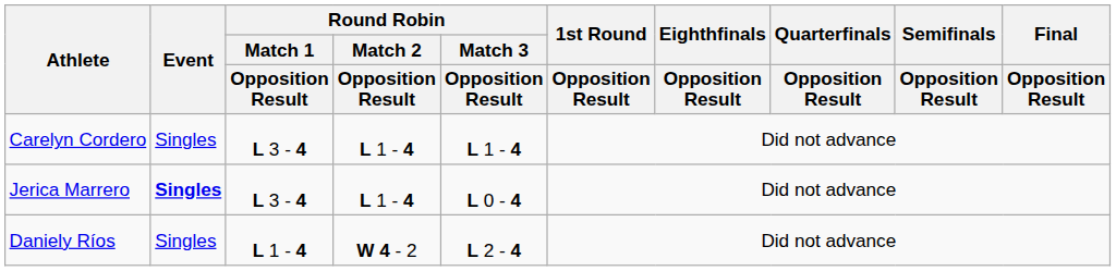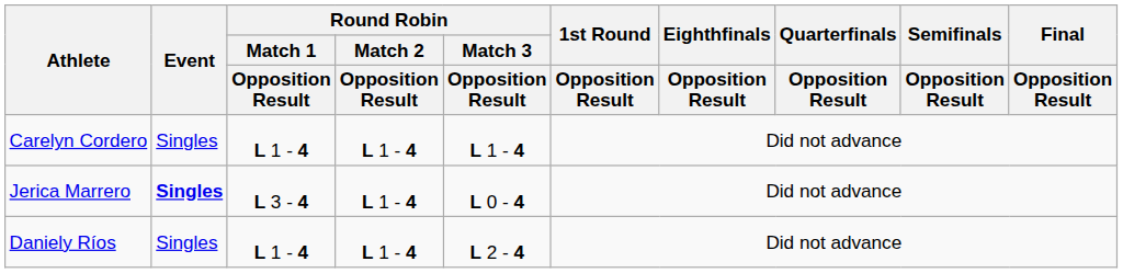Carelyn Cordero | Round Robin / Match 1 / Opposition Result: L 3 - 4 -> L 1 - 4
Daniely Ríos | Round Robin / Match 2 / Opposition Result: W 4 - 2 -> L 1 - 4
